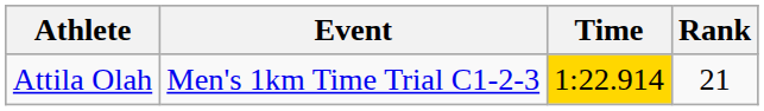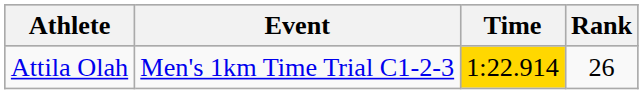Attila Olah | Rank: 21 -> 26
